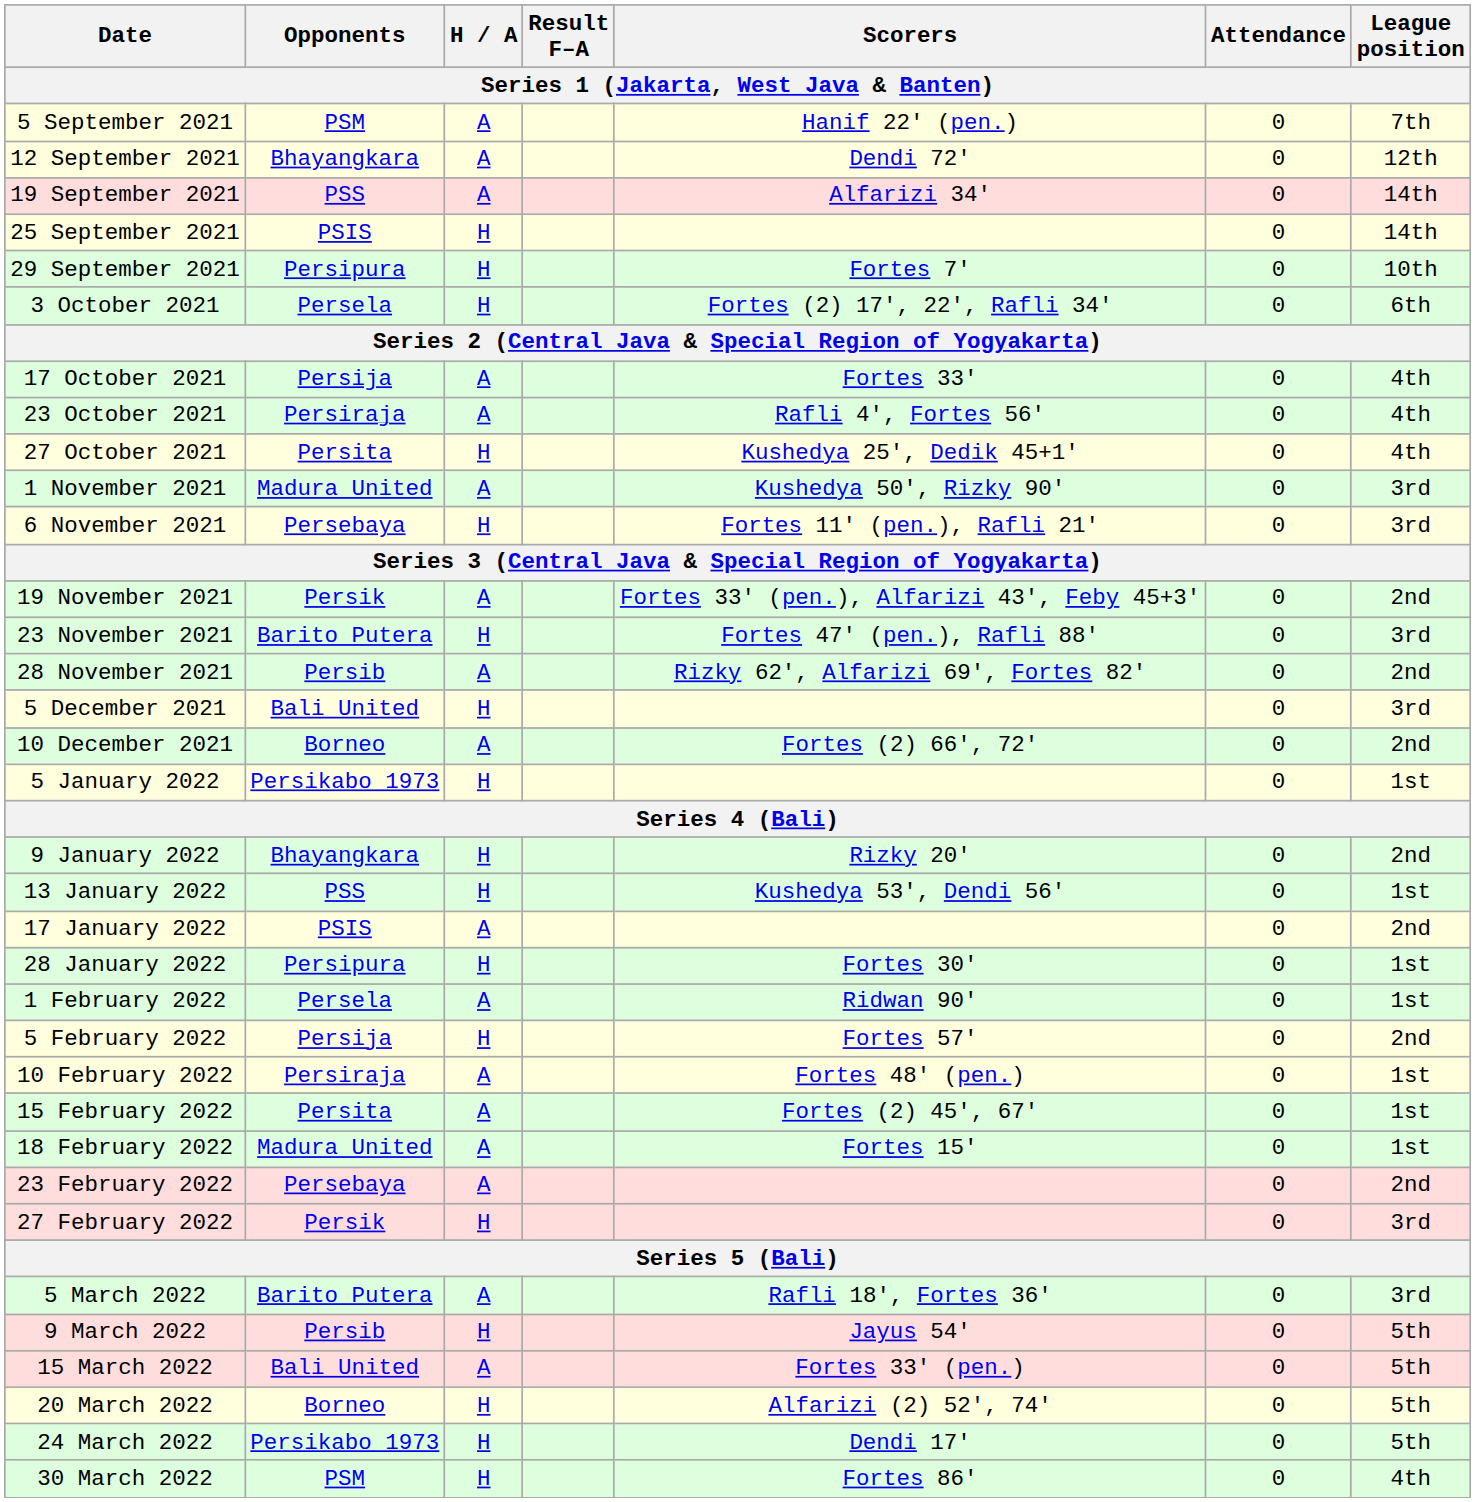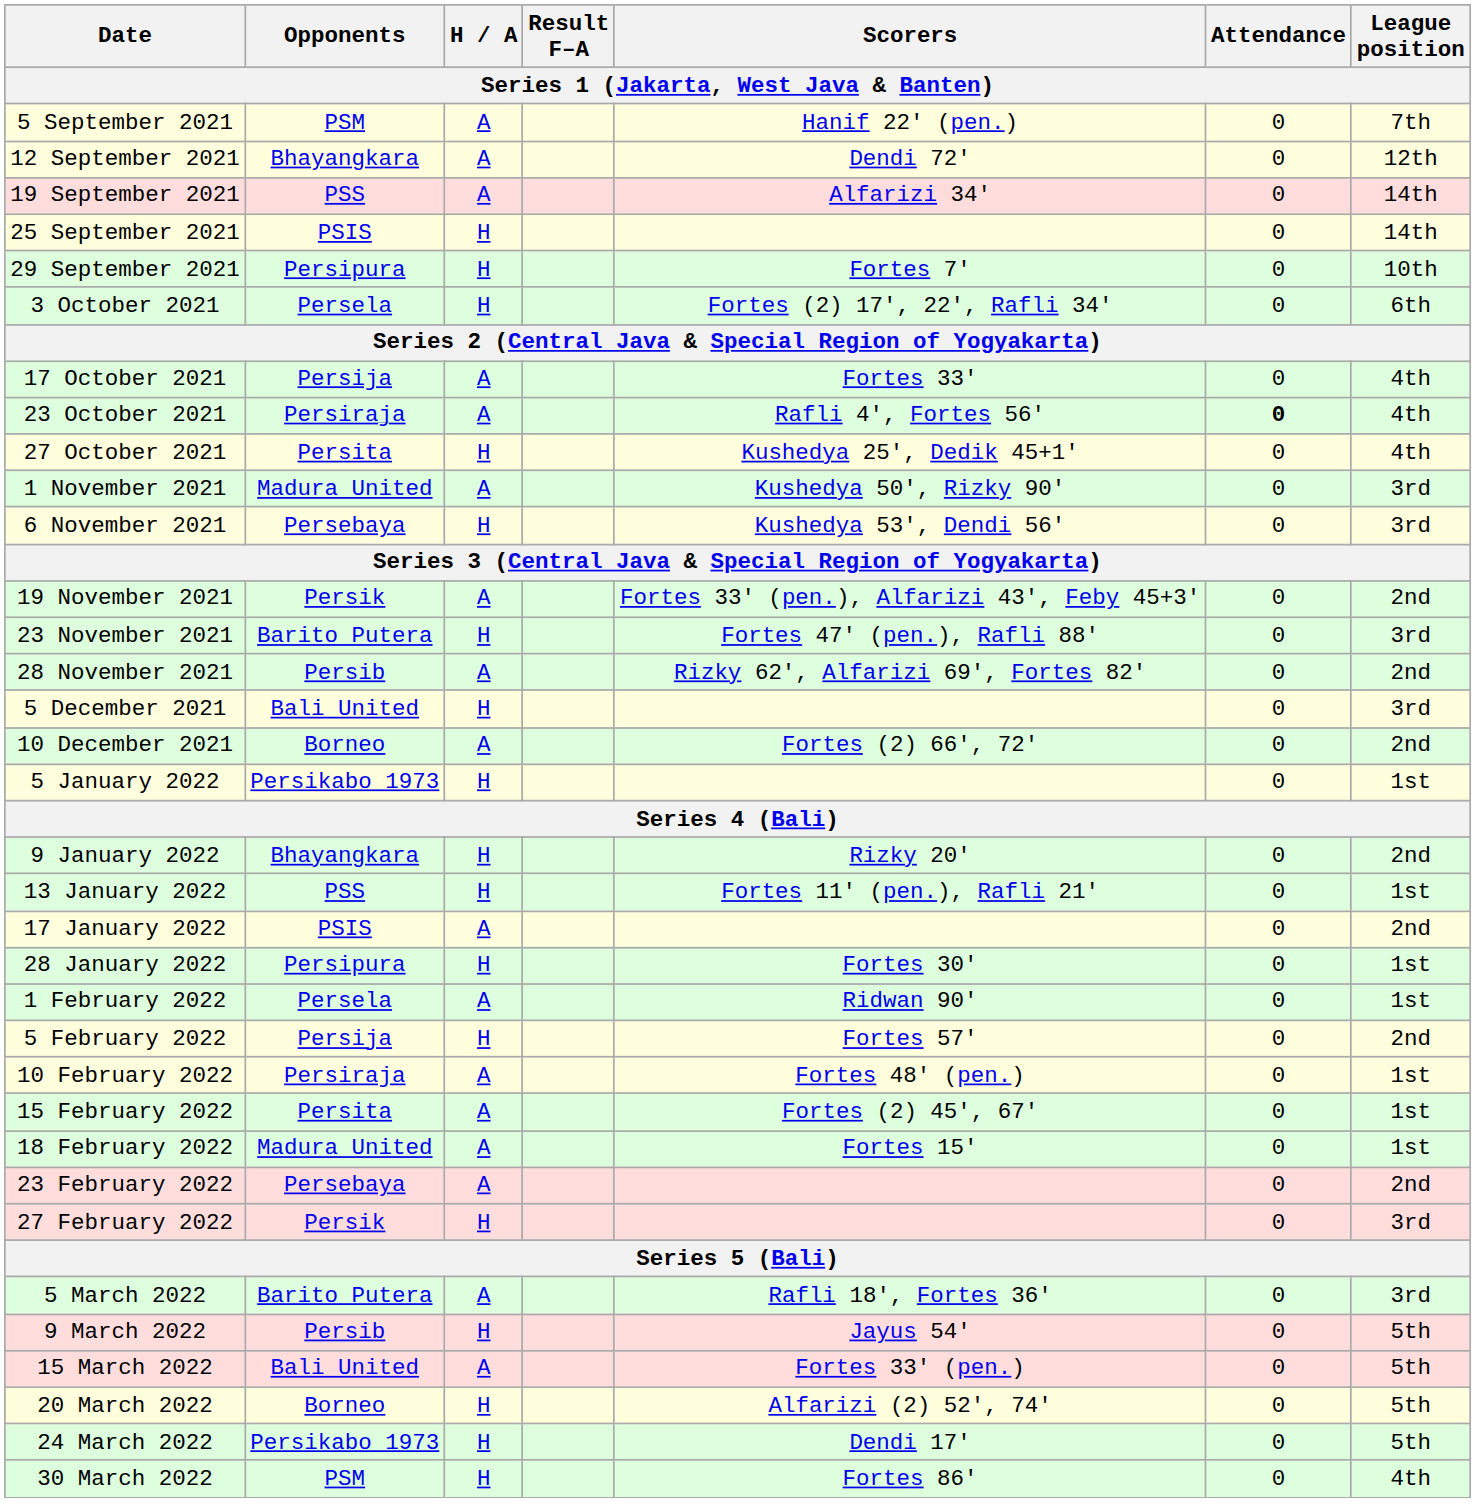23 October 2021 | Attendance: normal -> bold
6 November 2021 | Scorers: Fortes 11' (pen.), Rafli 21' -> Kushedya 53', Dendi 56'
13 January 2022 | Scorers: Kushedya 53', Dendi 56' -> Fortes 11' (pen.), Rafli 21'
